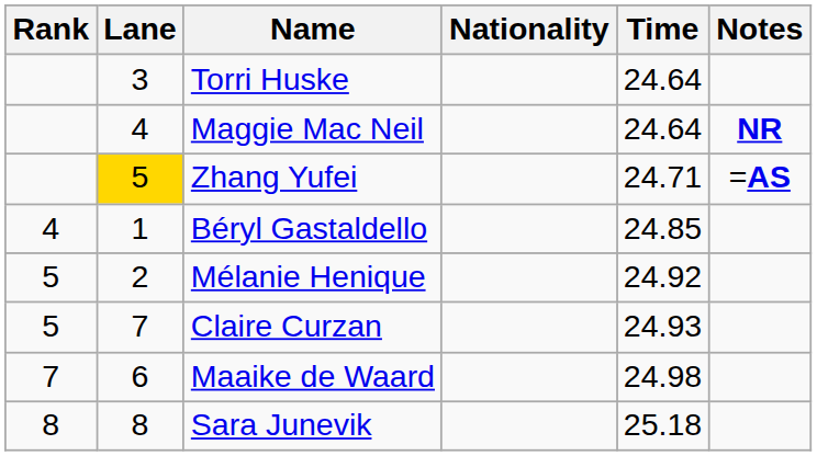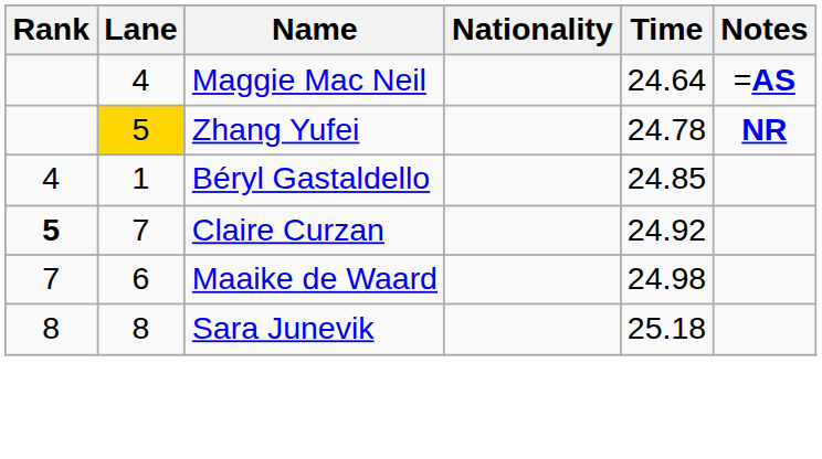- row: 3 | Torri Huske | 24.64
Maggie Mac Neil | Notes: NR -> =AS
Zhang Yufei | Time: 24.71 -> 24.78
Zhang Yufei | Notes: =AS -> NR
- row: 5 | 2 | Mélanie Henique | 24.92
Claire Curzan | Rank: normal -> bold
Claire Curzan | Time: 24.93 -> 24.92
